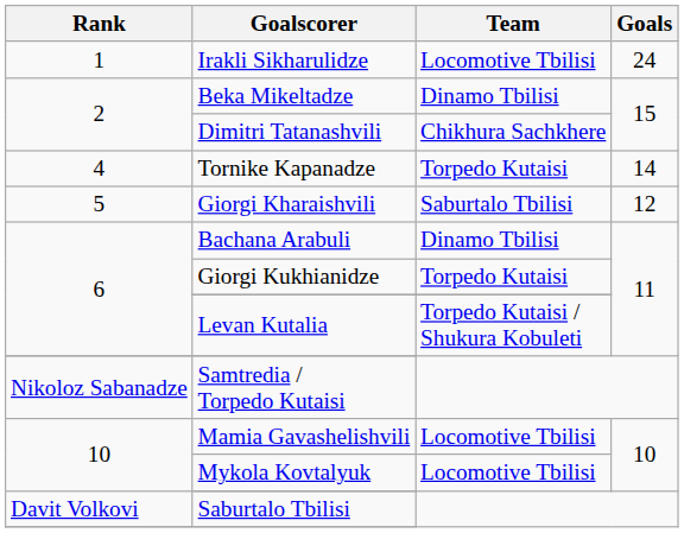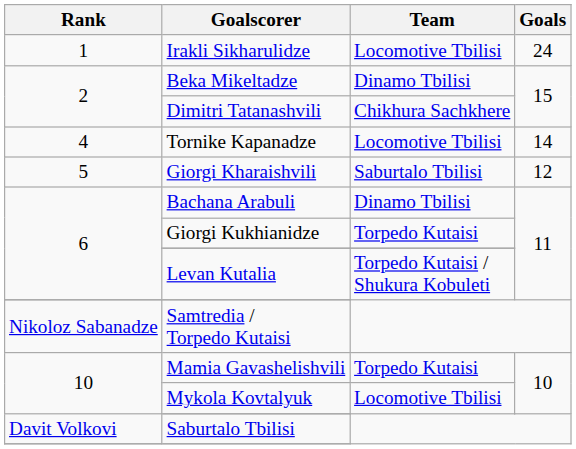Tornike Kapanadze | Team: Torpedo Kutaisi -> Locomotive Tbilisi
Mamia Gavashelishvili | Team: Locomotive Tbilisi -> Torpedo Kutaisi
